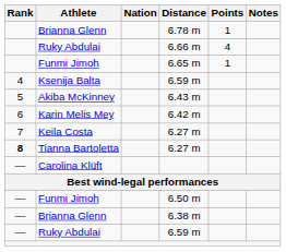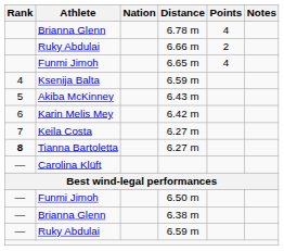Brianna Glenn / 6.78 m | Points: 1 -> 4
Ruky Abdulai / 6.66 m | Points: 4 -> 2
Funmi Jimoh / 6.65 m | Points: 1 -> 4
